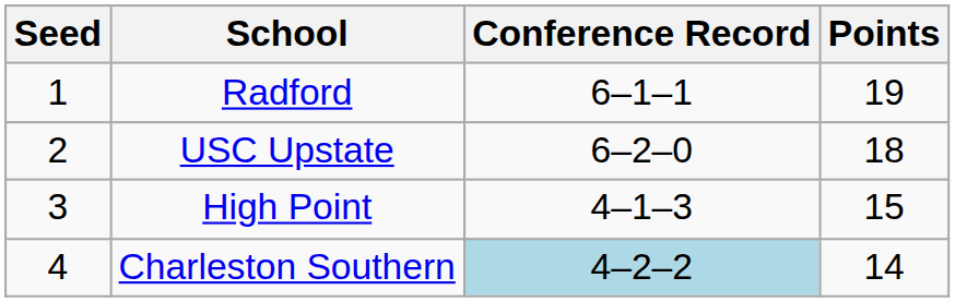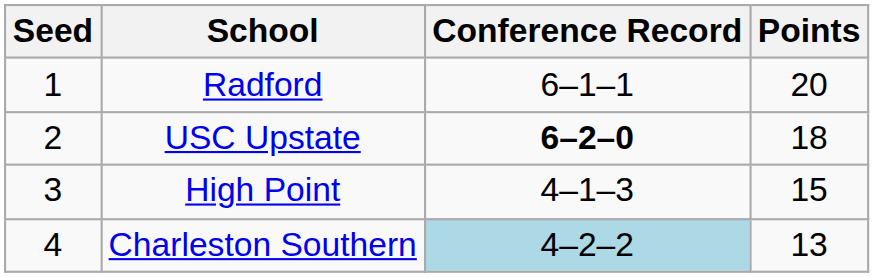Radford | Points: 19 -> 20
USC Upstate | Conference Record: normal -> bold
Charleston Southern | Points: 14 -> 13
